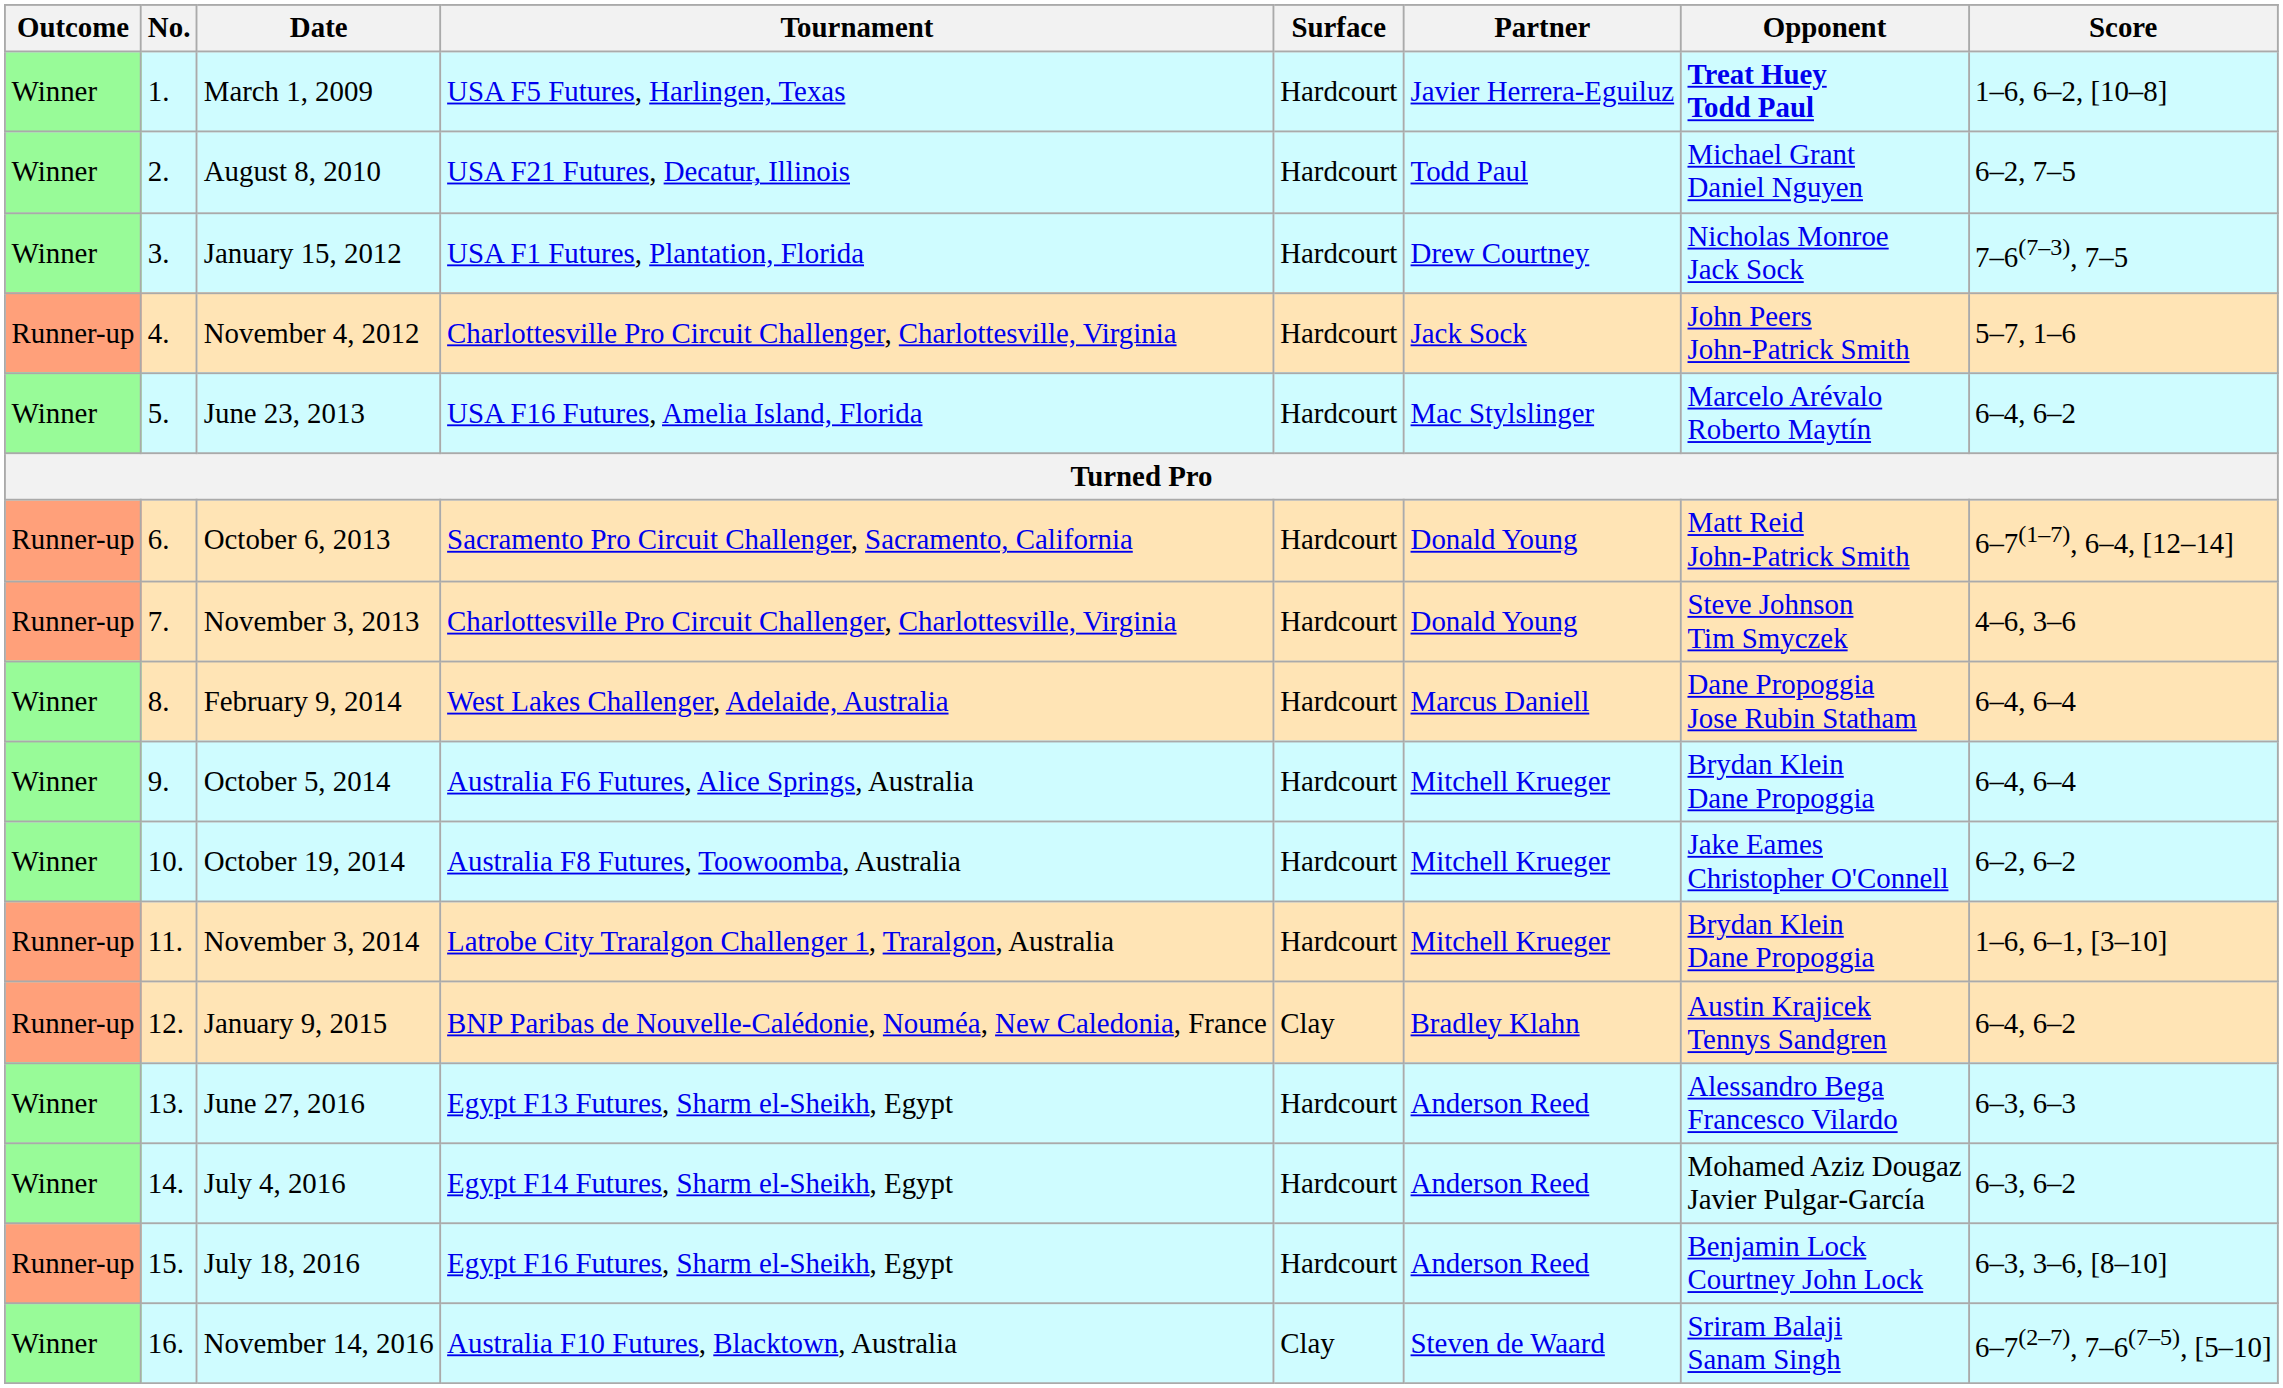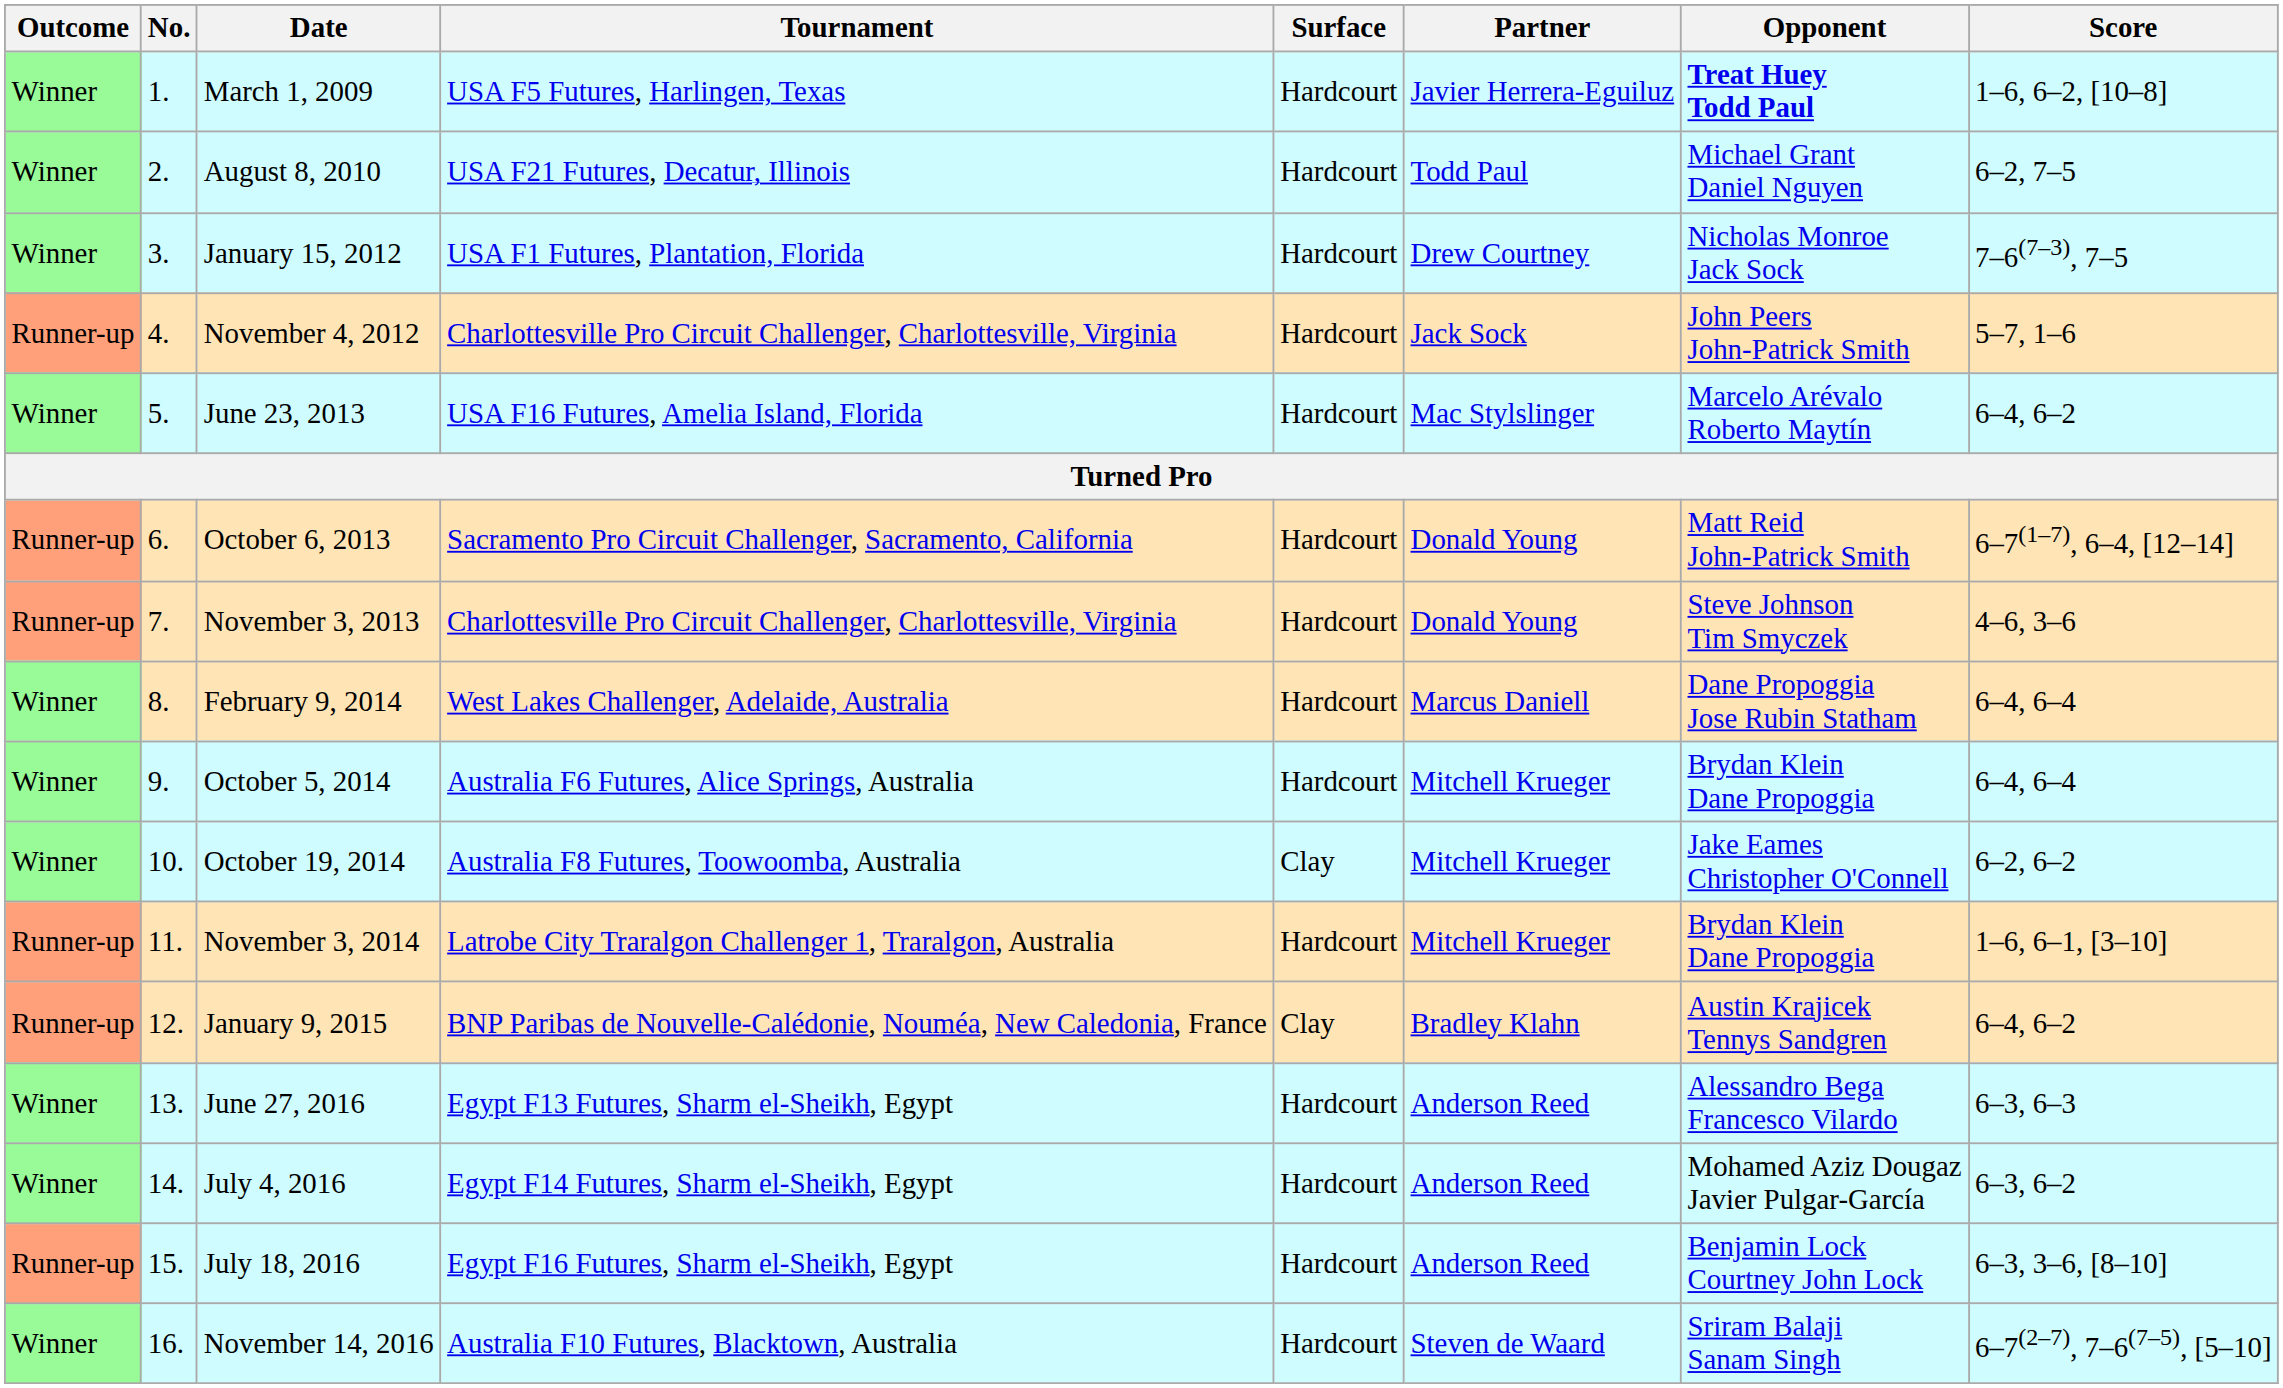October 19, 2014 | Surface: Hardcourt -> Clay
November 14, 2016 | Surface: Clay -> Hardcourt
